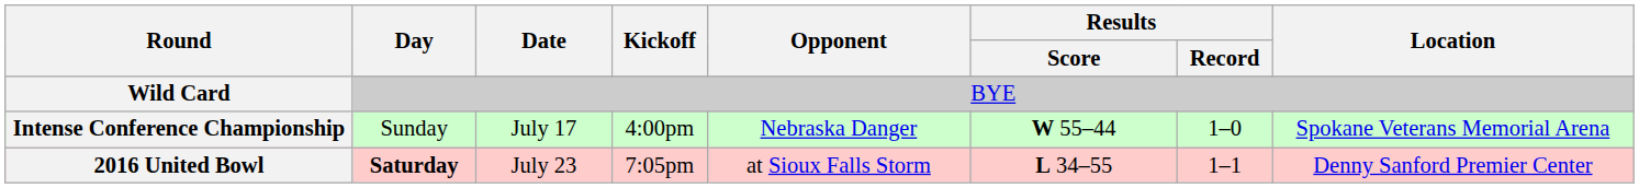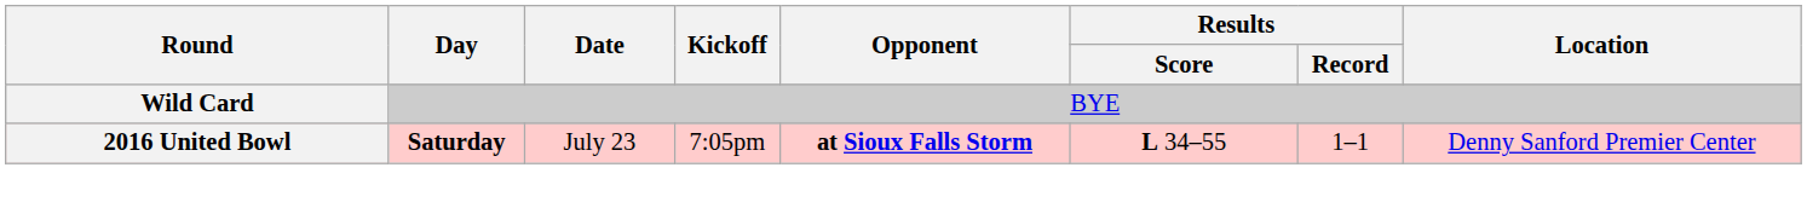- row: Intense Conference Championship | Sunday | July 17 | 4:00pm | Nebraska Danger | W 55–44 | 1–0 | Spokane Veterans Memorial Arena
2016 United Bowl | Opponent: normal -> bold
